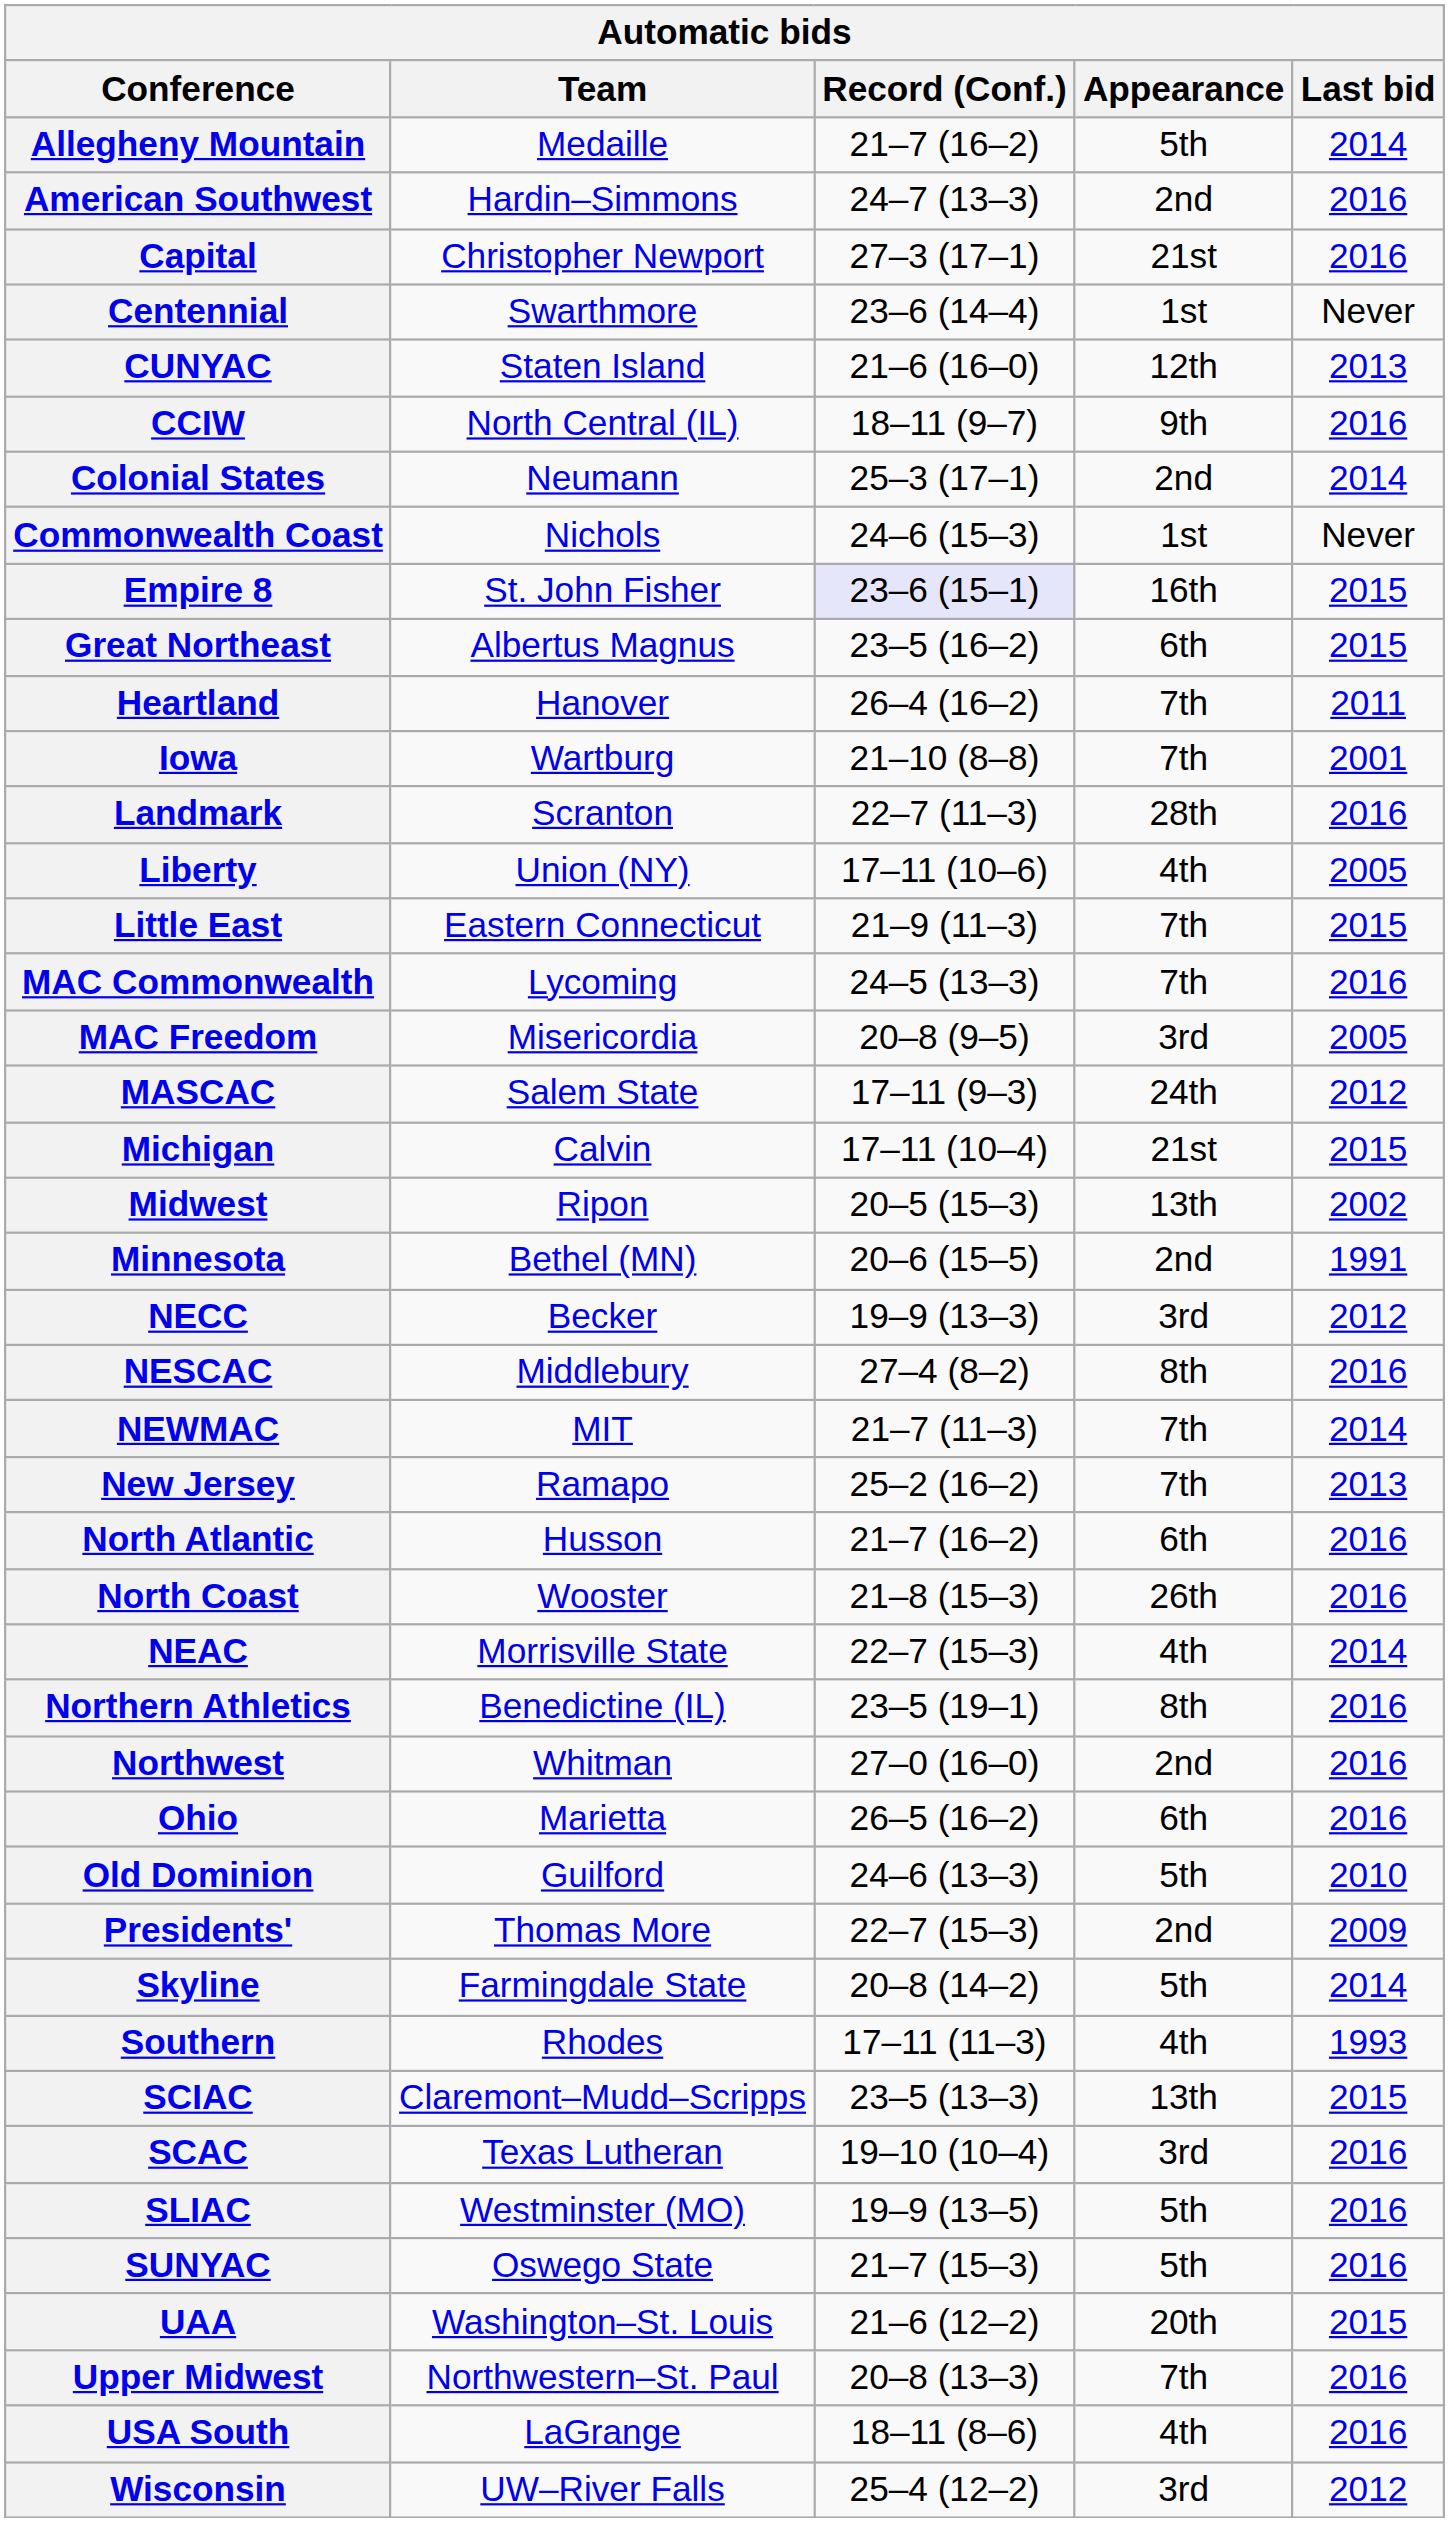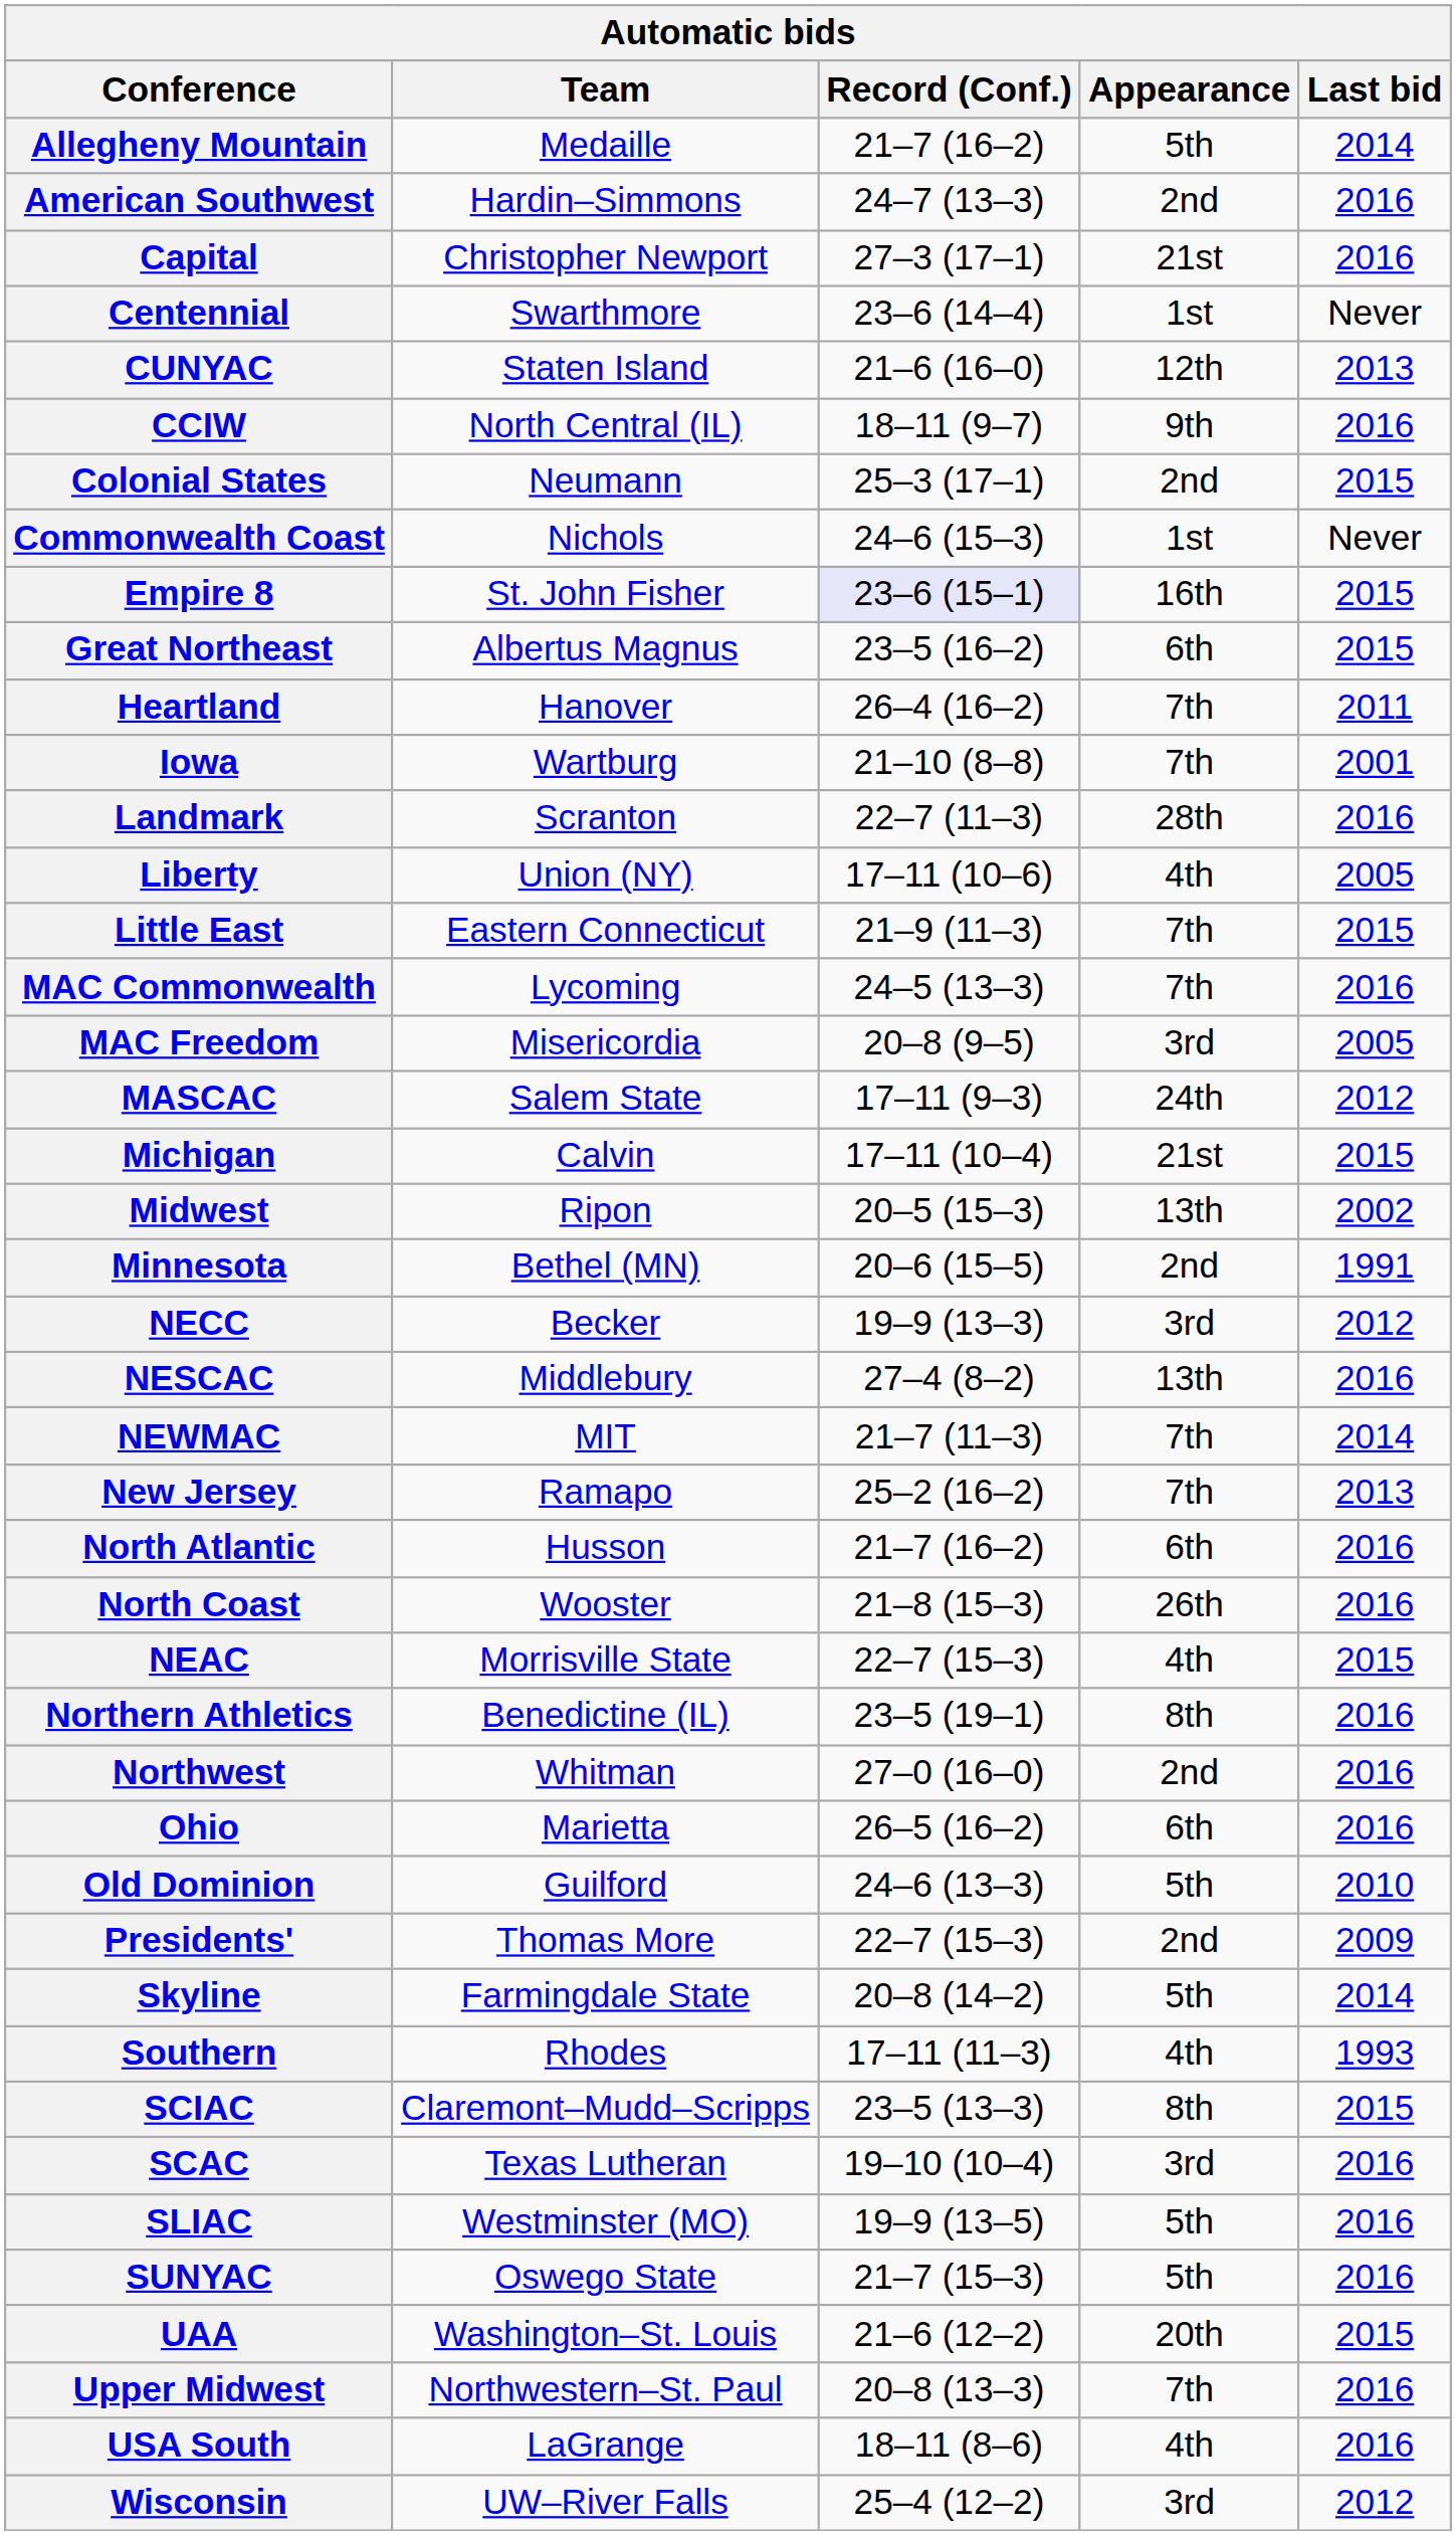Colonial States | Last bid: 2014 -> 2015
NESCAC | Appearance: 8th -> 13th
NEAC | Last bid: 2014 -> 2015
SCIAC | Appearance: 13th -> 8th
